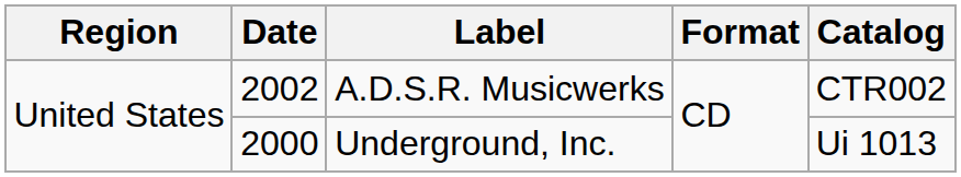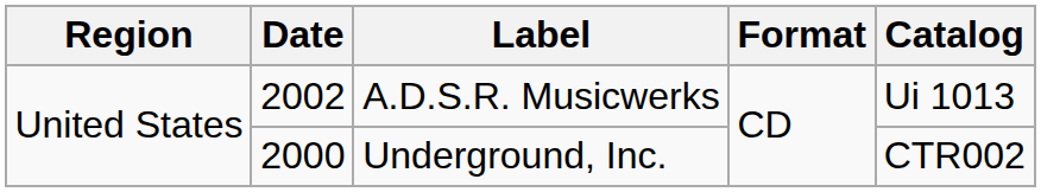A.D.S.R. Musicwerks | Catalog: CTR002 -> Ui 1013
Underground, Inc. | Catalog: Ui 1013 -> CTR002
